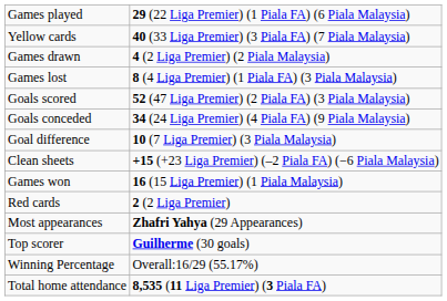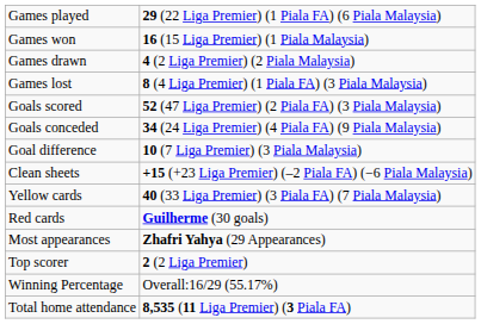rows swapped: Games won <-> Yellow cards
Red cards | column 2: 2 (2 Liga Premier) -> Guilherme (30 goals)
Top scorer | column 2: Guilherme (30 goals) -> 2 (2 Liga Premier)
